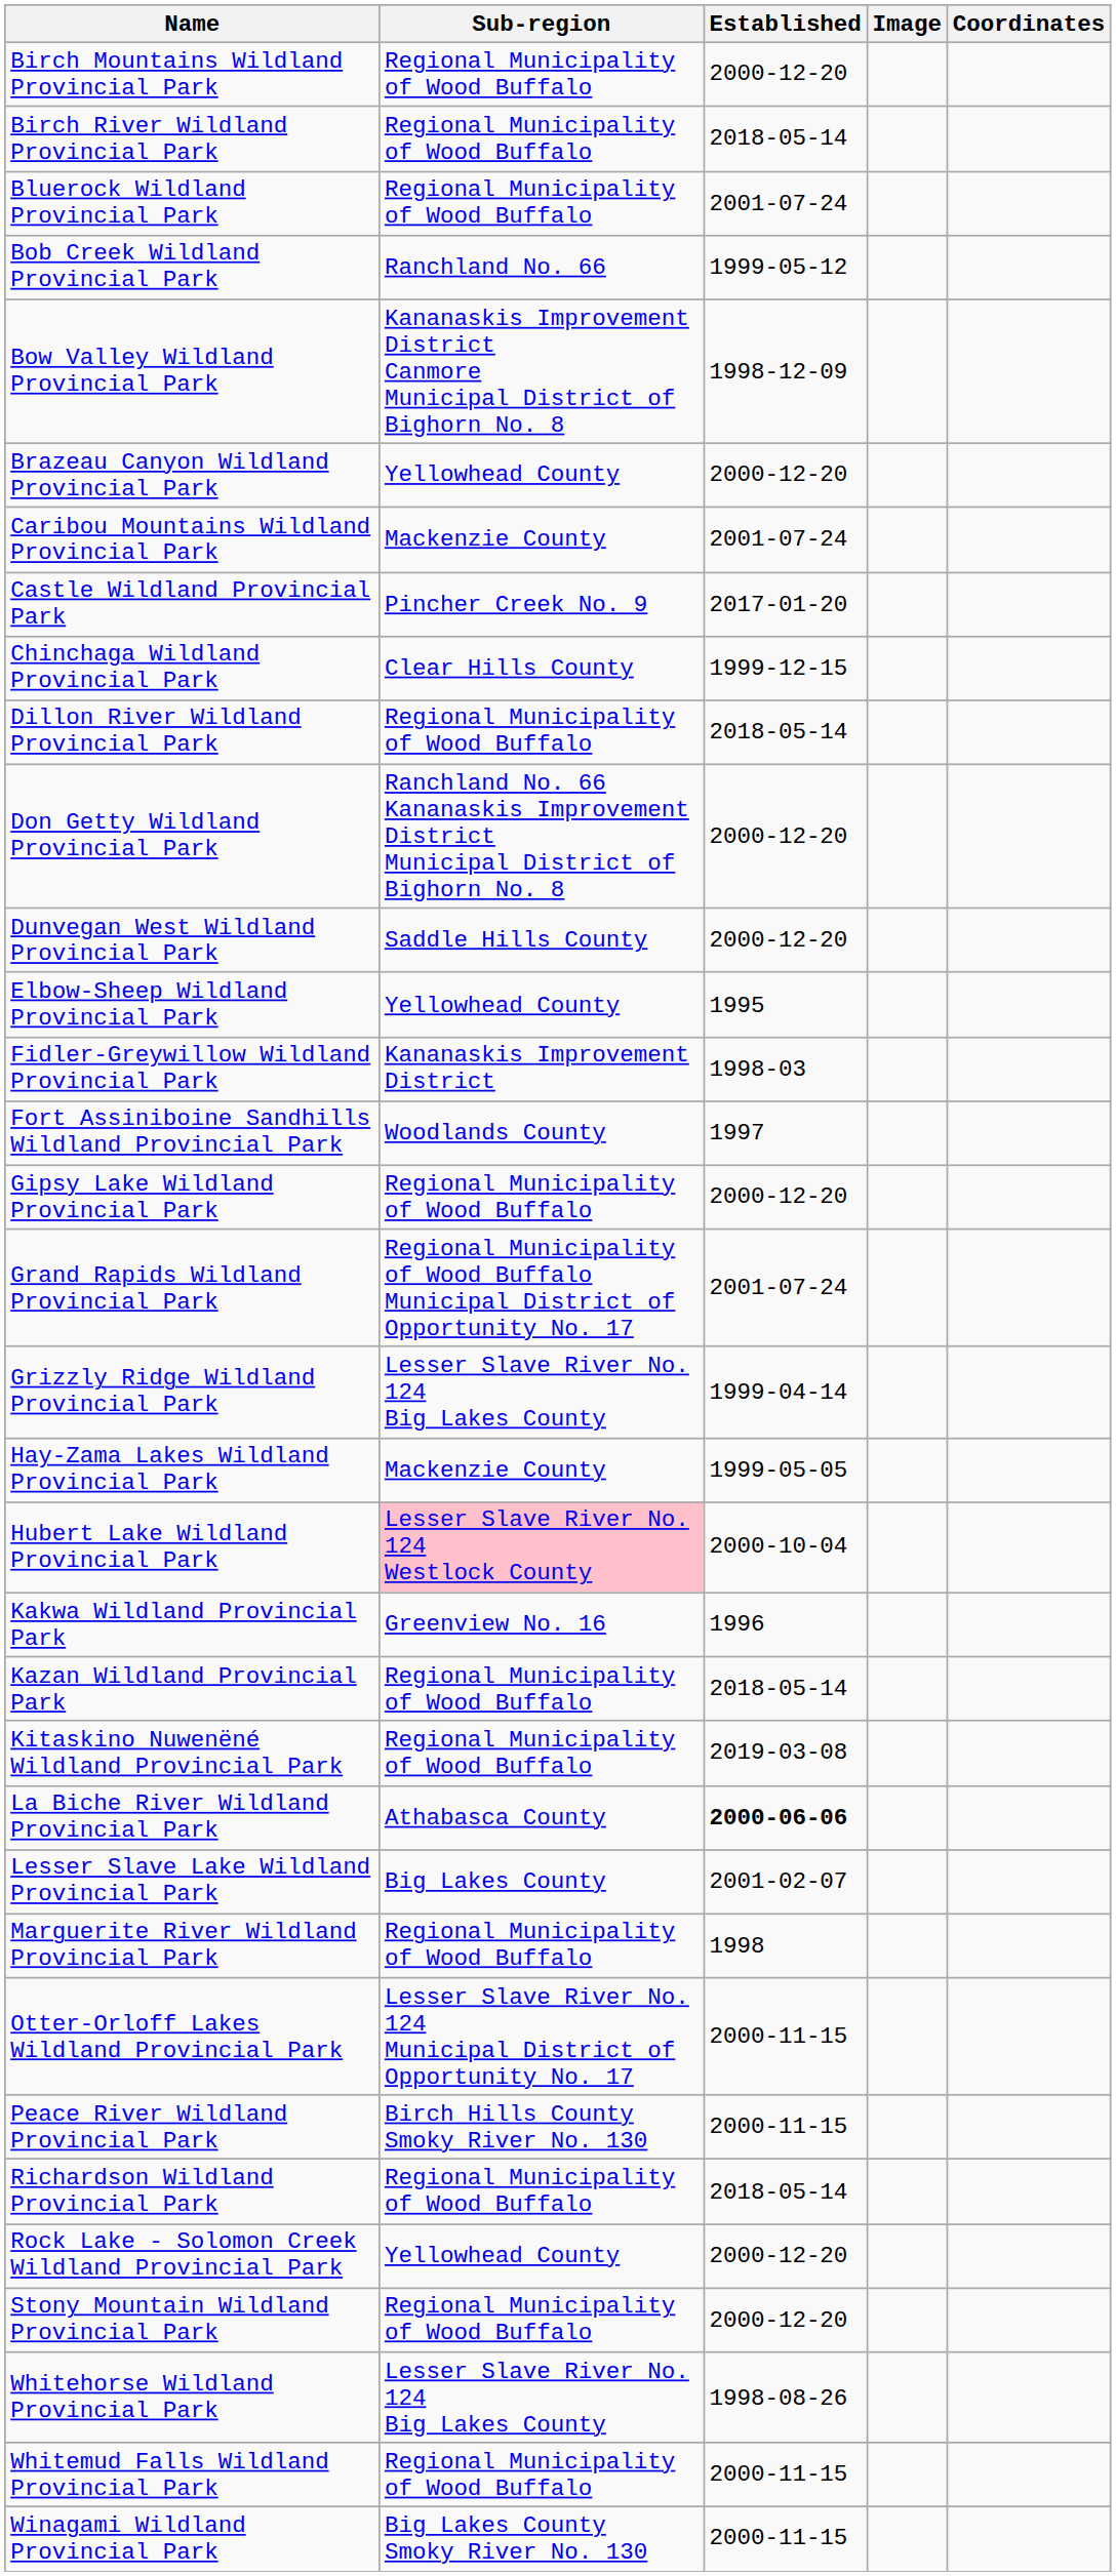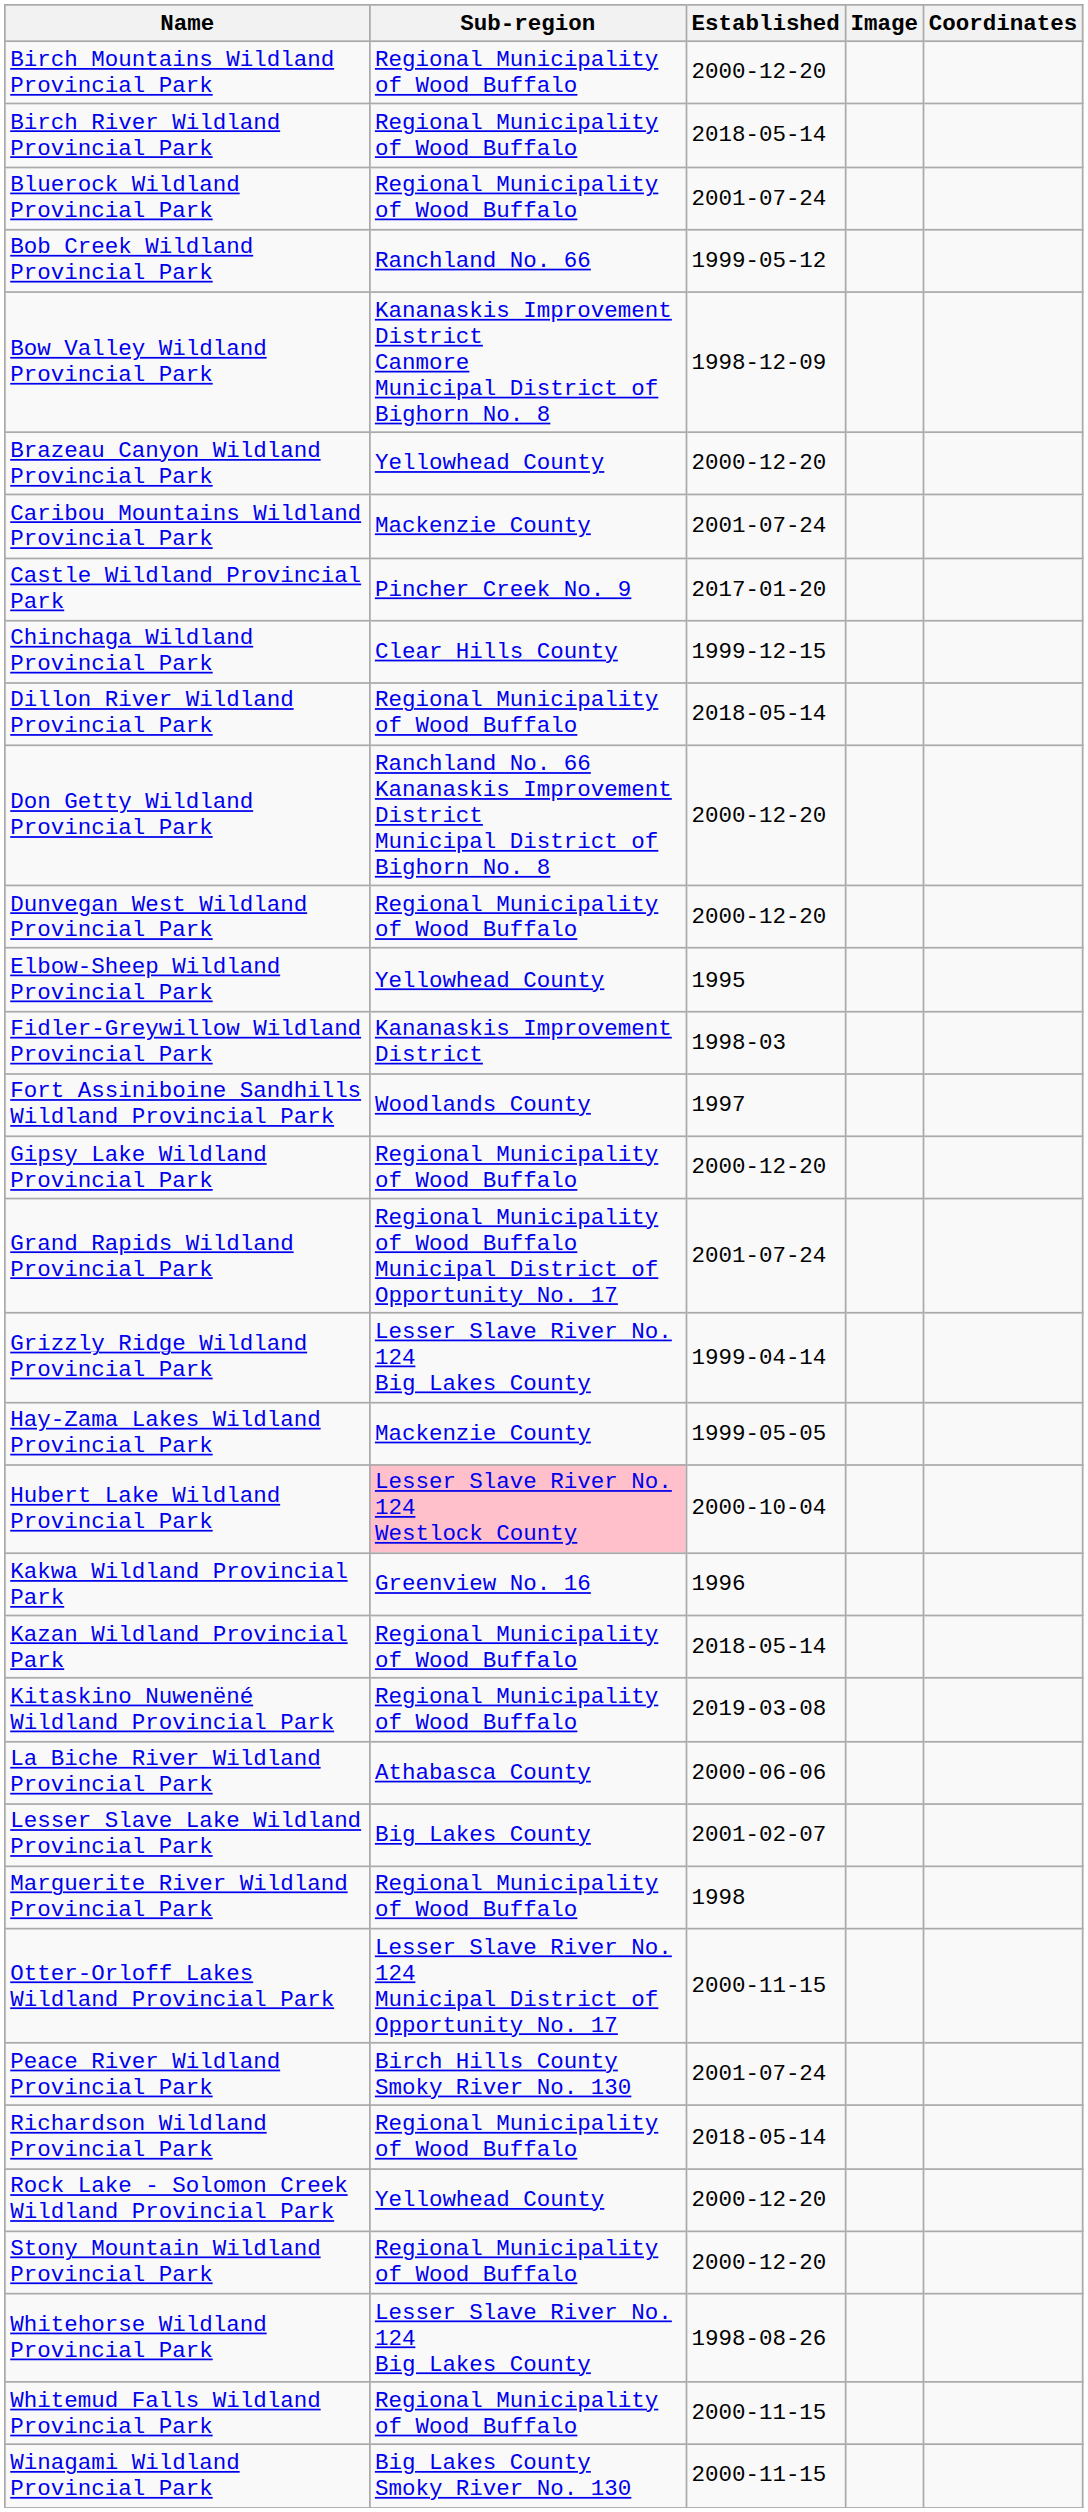Dunvegan West Wildland Provincial Park | Sub-region: Saddle Hills County -> Regional Municipality of Wood Buffalo
La Biche River Wildland Provincial Park | Established: bold -> normal
Peace River Wildland Provincial Park | Established: 2000-11-15 -> 2001-07-24
